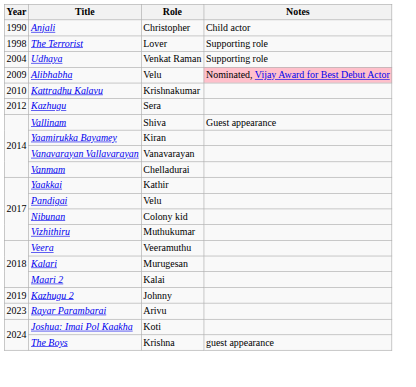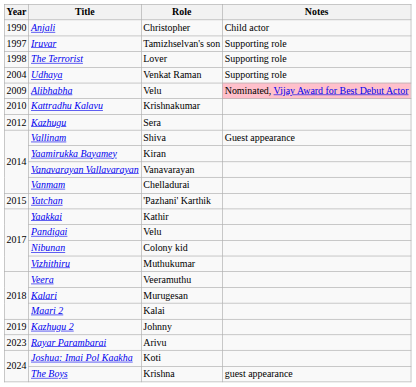+ row: 1997 | Iruvar | Tamizhselvan's son | Supporting role
+ row: 2015 | Yatchan | 'Pazhani' Karthik
